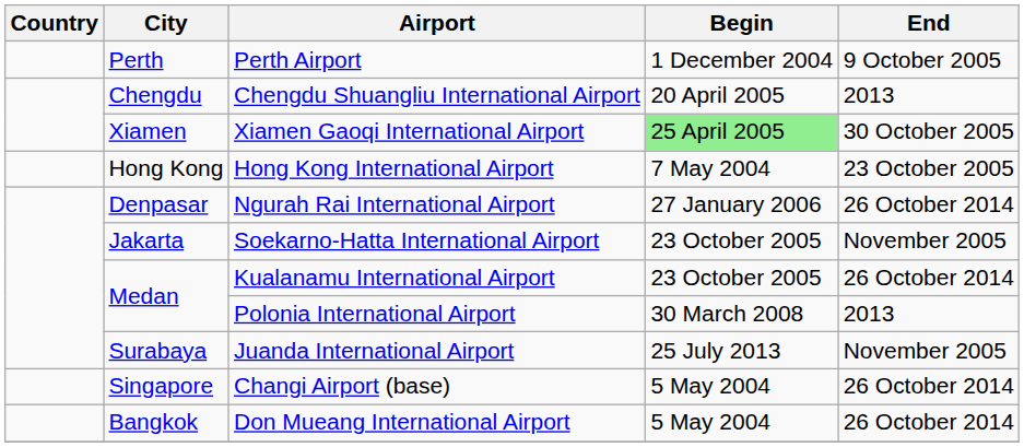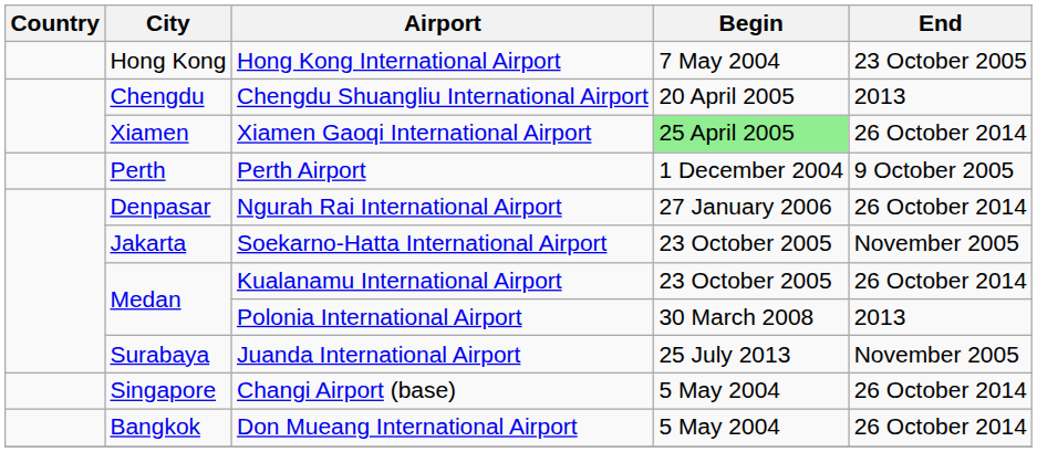rows swapped: Perth Airport <-> Hong Kong International Airport
Xiamen Gaoqi International Airport | End: 30 October 2005 -> 26 October 2014
